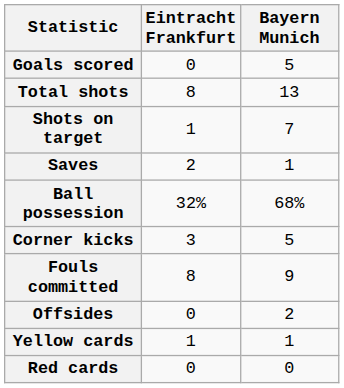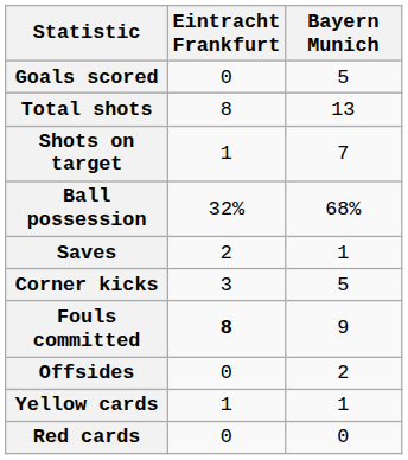rows swapped: Saves <-> Ball possession
Fouls committed | Eintracht Frankfurt: normal -> bold
